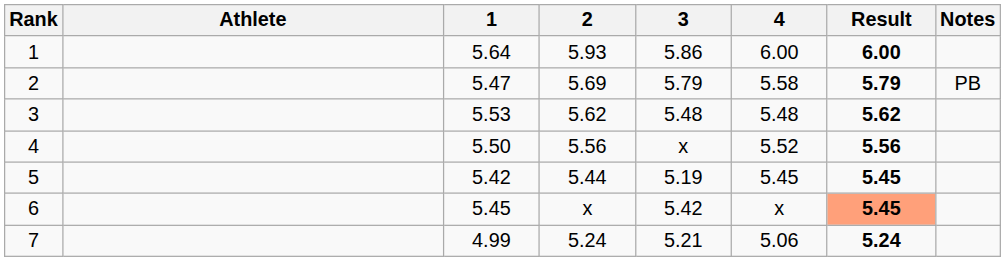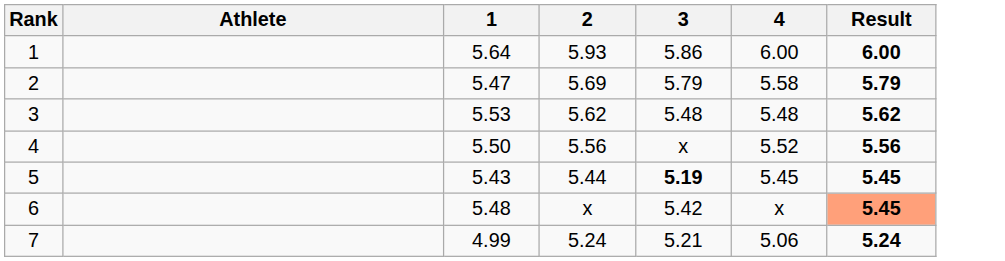- column: Notes | PB
5 | 1: 5.42 -> 5.43
5 | 3: normal -> bold
6 | 1: 5.45 -> 5.48
